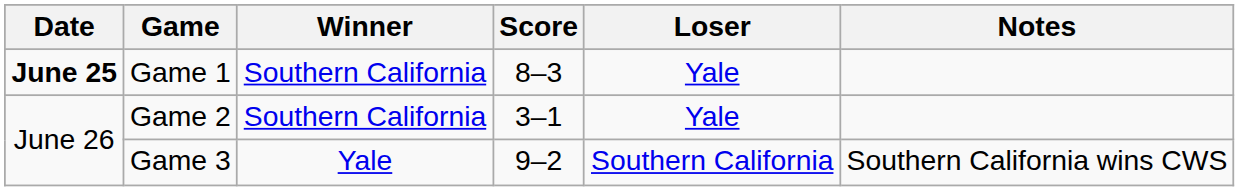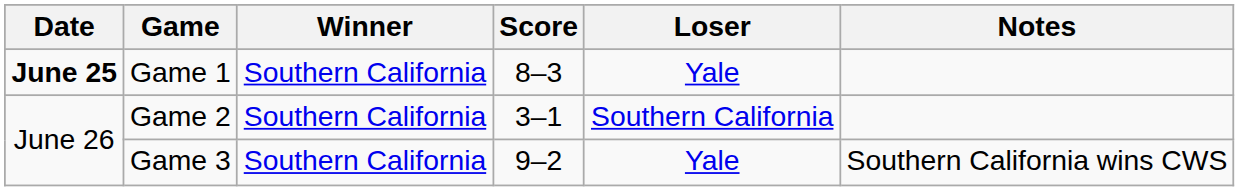Game 2 | Loser: Yale -> Southern California
Game 3 | Winner: Yale -> Southern California
Game 3 | Loser: Southern California -> Yale
